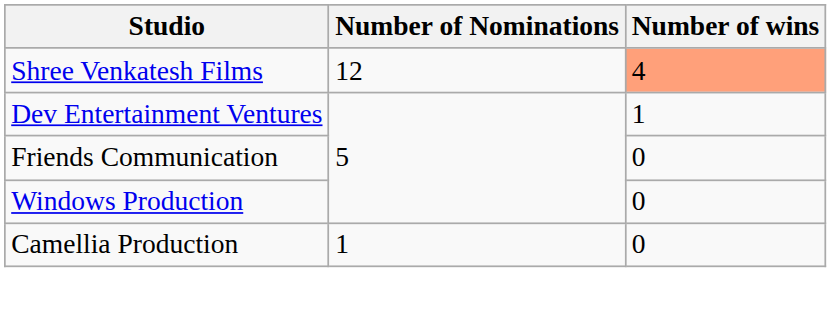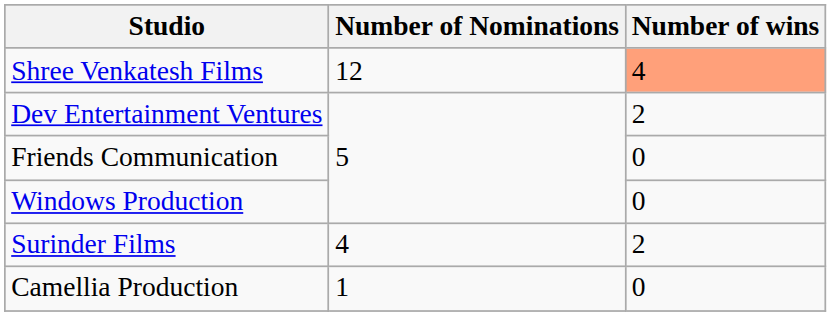Dev Entertainment Ventures | Number of wins: 1 -> 2
+ row: Surinder Films | 4 | 2
